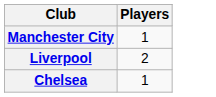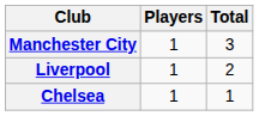+ column: Total | 3 | 2 | 1
Liverpool | Players: 2 -> 1
